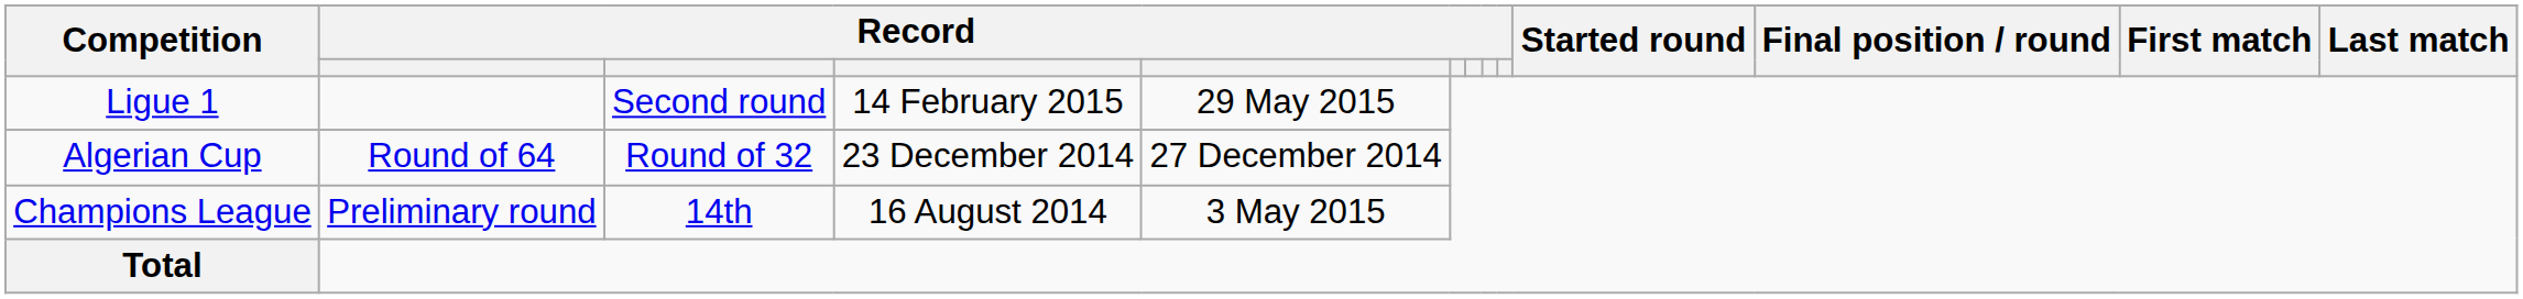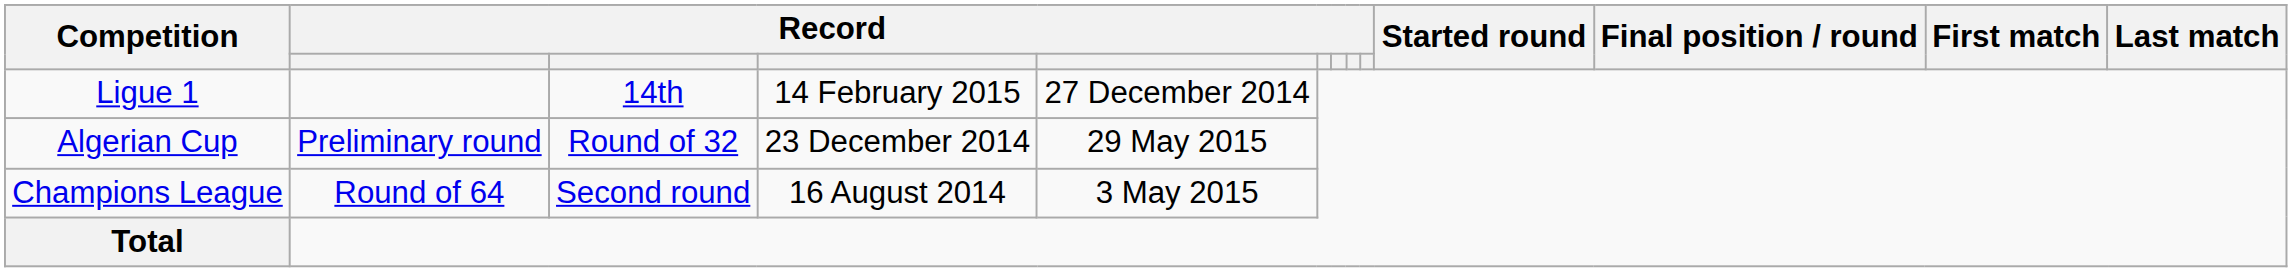Ligue 1 | column 3: Second round -> 14th
Ligue 1 | column 5: 29 May 2015 -> 27 December 2014
Algerian Cup | column 2: Round of 64 -> Preliminary round
Algerian Cup | column 5: 27 December 2014 -> 29 May 2015
Champions League | column 2: Preliminary round -> Round of 64
Champions League | column 3: 14th -> Second round
